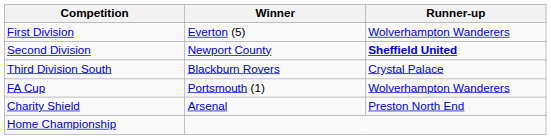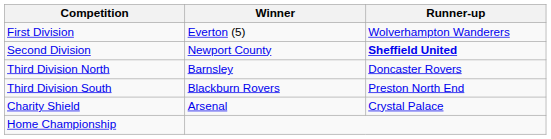+ row: Third Division North | Barnsley | Doncaster Rovers
Third Division South | Runner-up: Crystal Palace -> Preston North End
- row: FA Cup | Portsmouth (1) | Wolverhampton Wanderers
Charity Shield | Runner-up: Preston North End -> Crystal Palace
